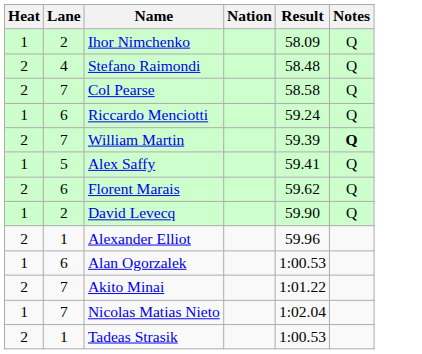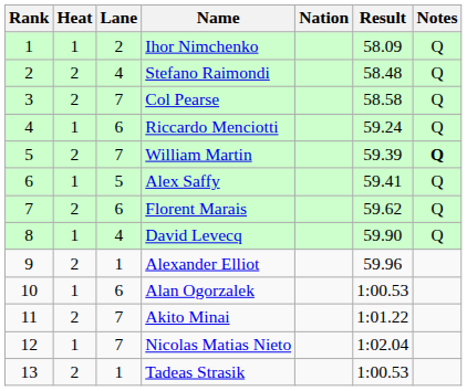+ column: Rank | 1 | 2 | 3 | 4 | 5 | 6 | 7 | 8 | 9 | 10 | 11 | 12 | 13
David Levecq | Lane: 2 -> 4
